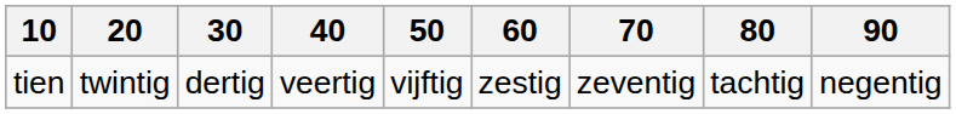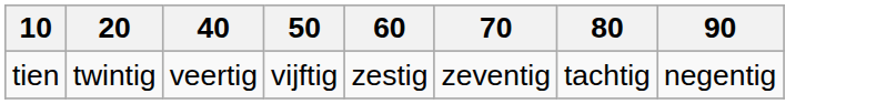- column: 30 | dertig
